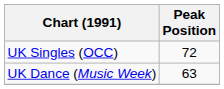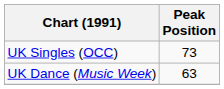UK Singles (OCC) | Peak Position: 72 -> 73
